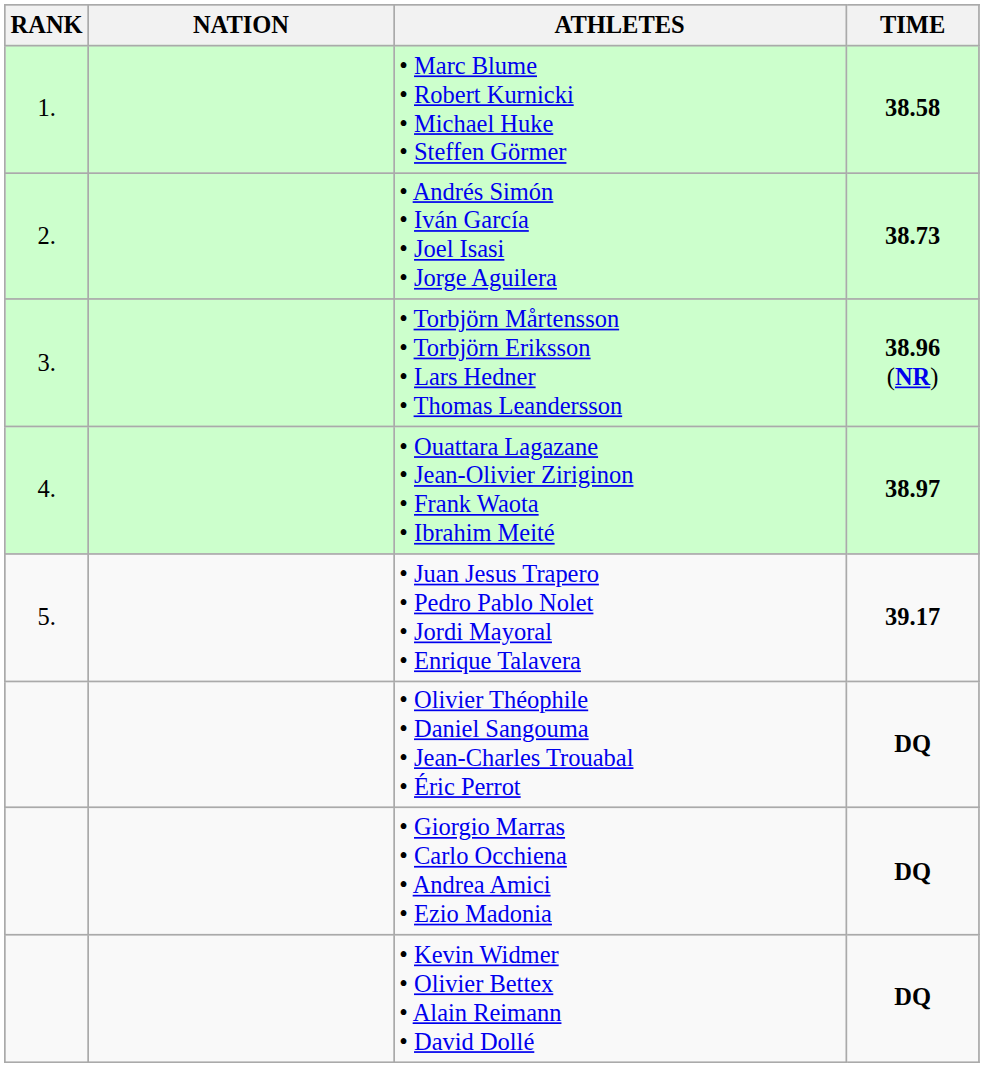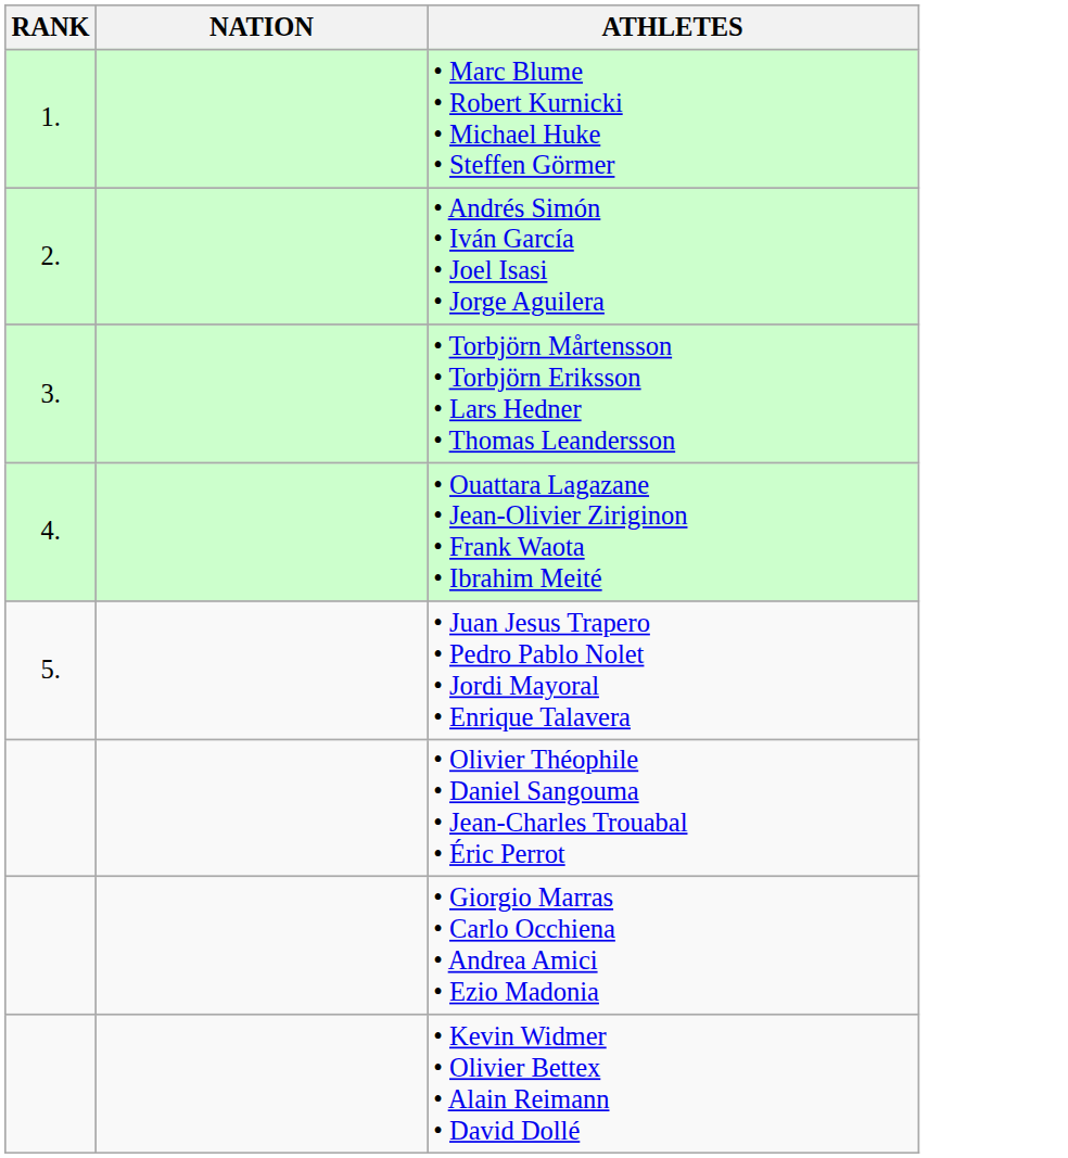- column: TIME | 38.58 | 38.73 | 38.96 (NR) | 38.97 | 39.17 | DQ | DQ | DQ
